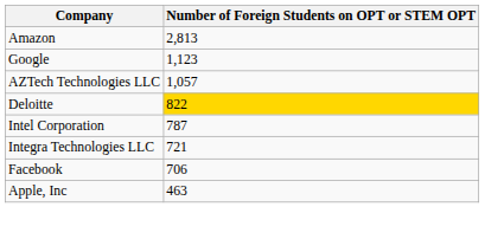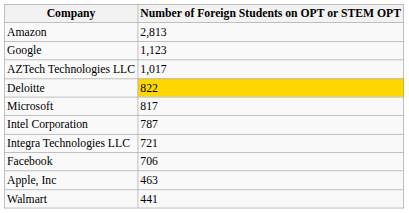AZTech Technologies LLC | Number of Foreign Students on OPT or STEM OPT: 1,057 -> 1,017
+ row: Microsoft | 817
+ row: Walmart | 441
